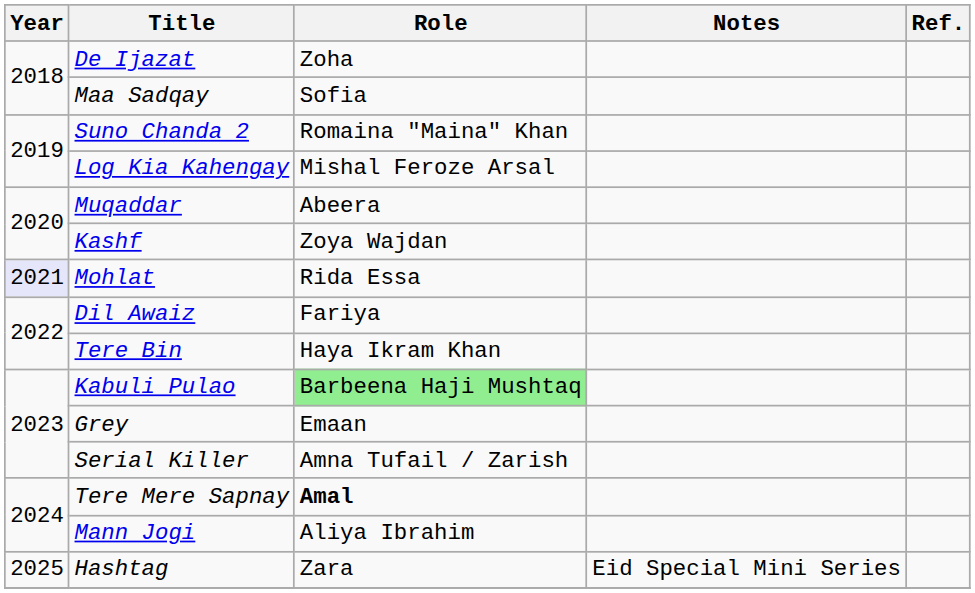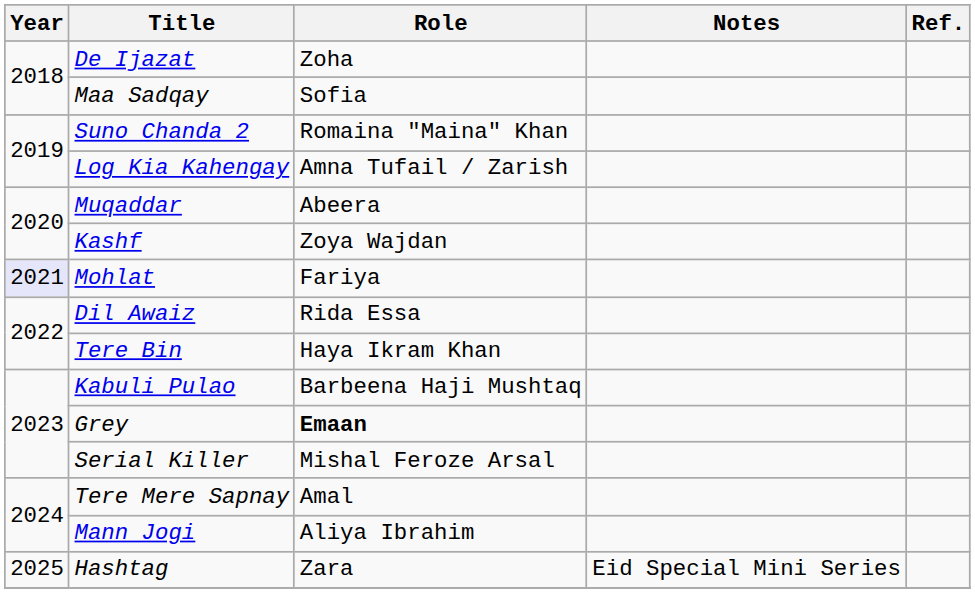Log Kia Kahengay | Role: Mishal Feroze Arsal -> Amna Tufail / Zarish
Mohlat | Role: Rida Essa -> Fariya
Dil Awaiz | Role: Fariya -> Rida Essa
Kabuli Pulao | Role: lightgreen background -> no background
Grey | Role: normal -> bold
Serial Killer | Role: Amna Tufail / Zarish -> Mishal Feroze Arsal
Tere Mere Sapnay | Role: bold -> normal
